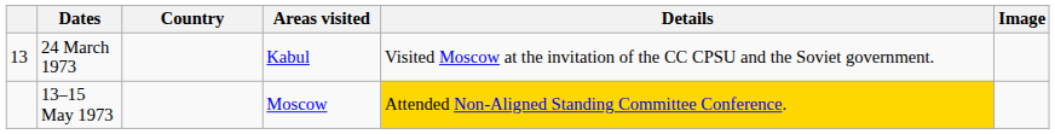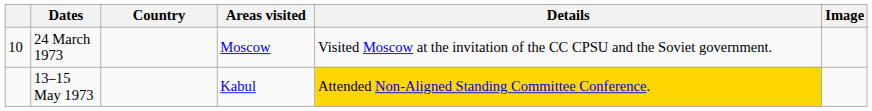24 March 1973 | column 1: 13 -> 10
24 March 1973 | Areas visited: Kabul -> Moscow
13–15 May 1973 | Areas visited: Moscow -> Kabul
